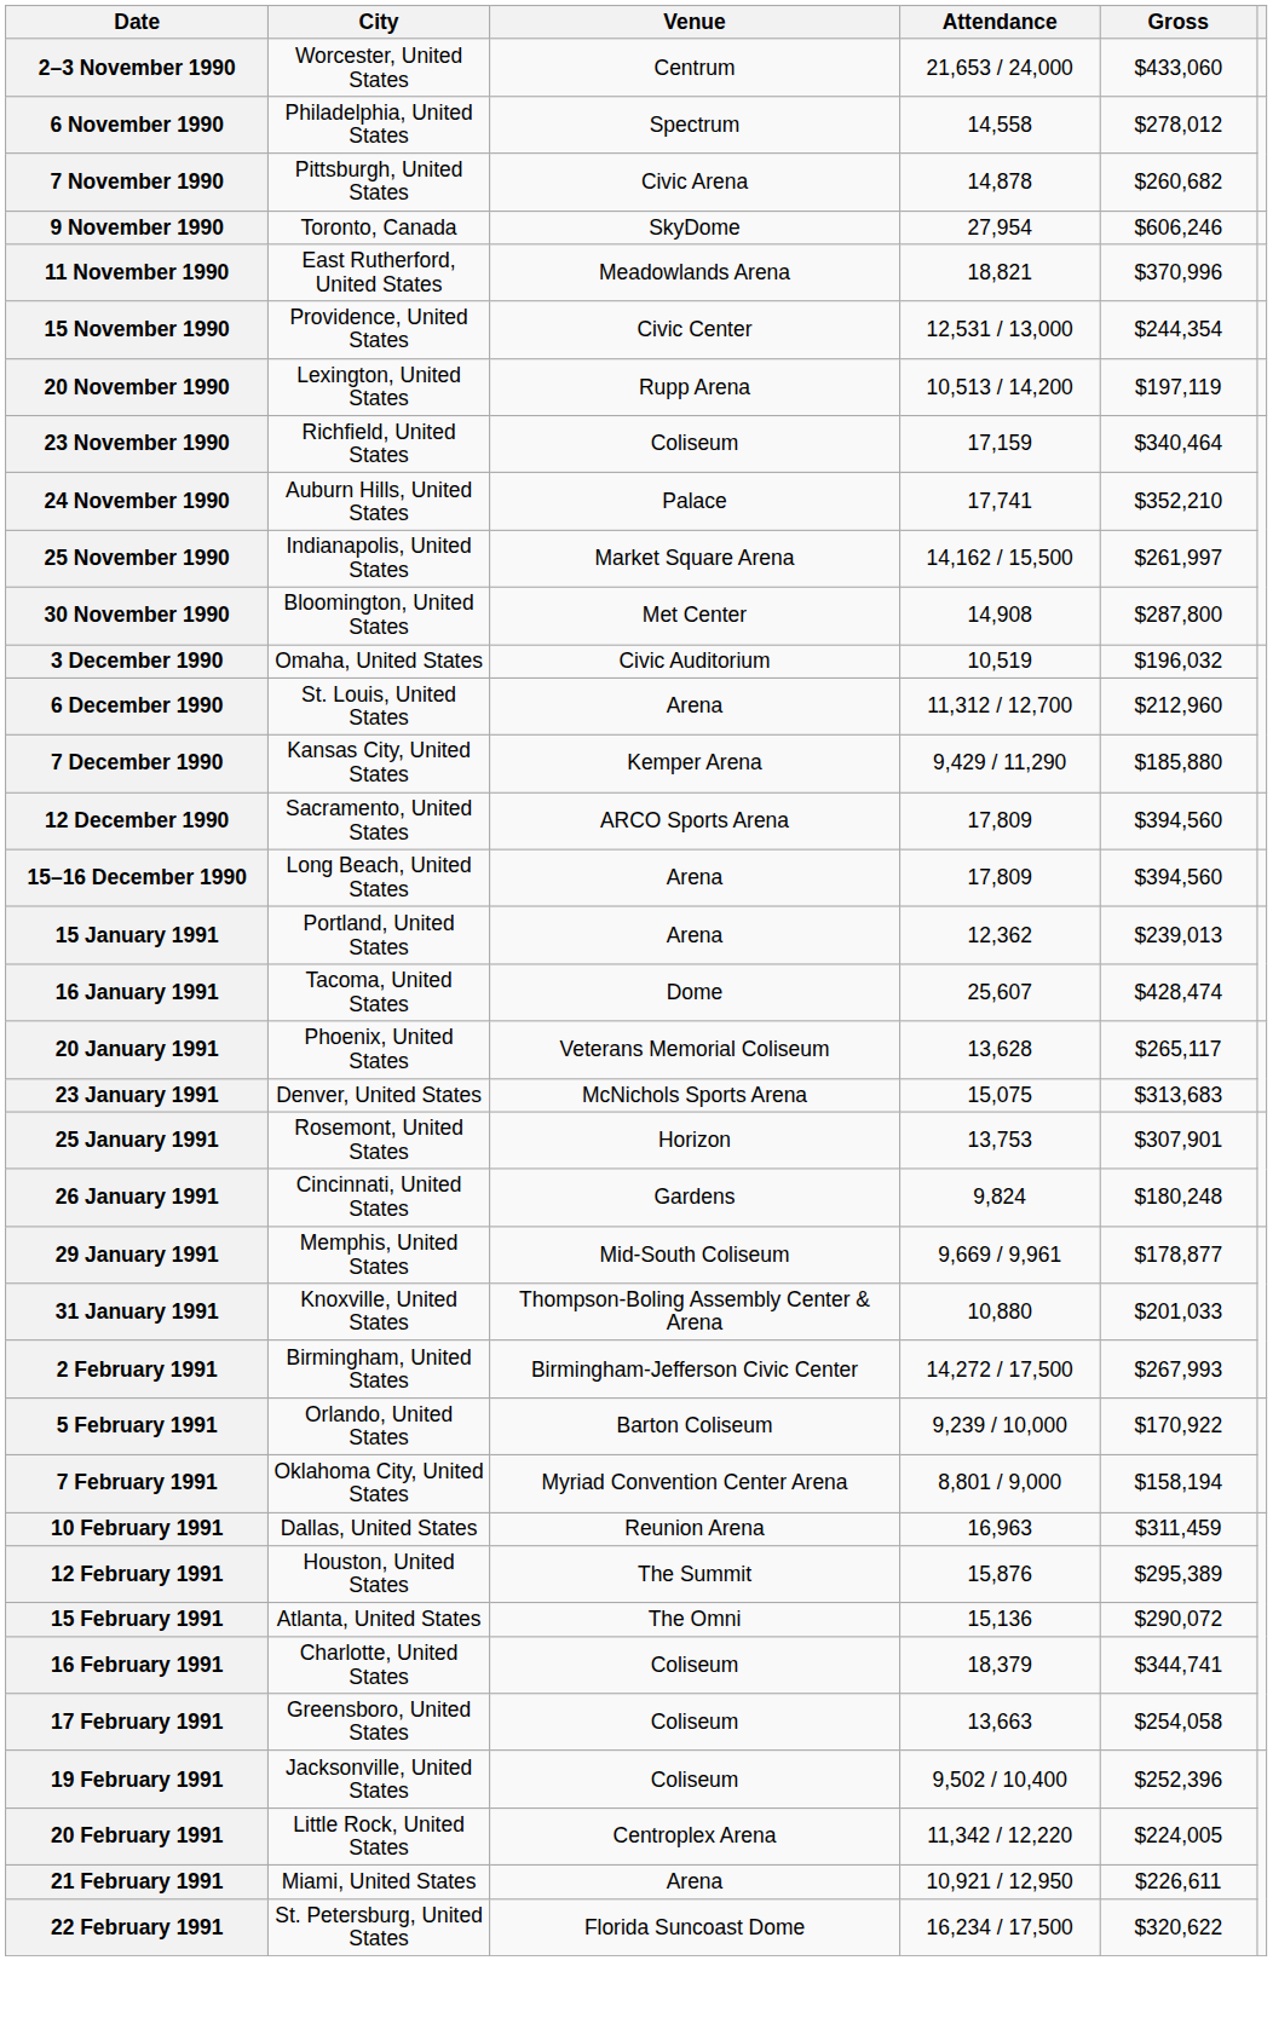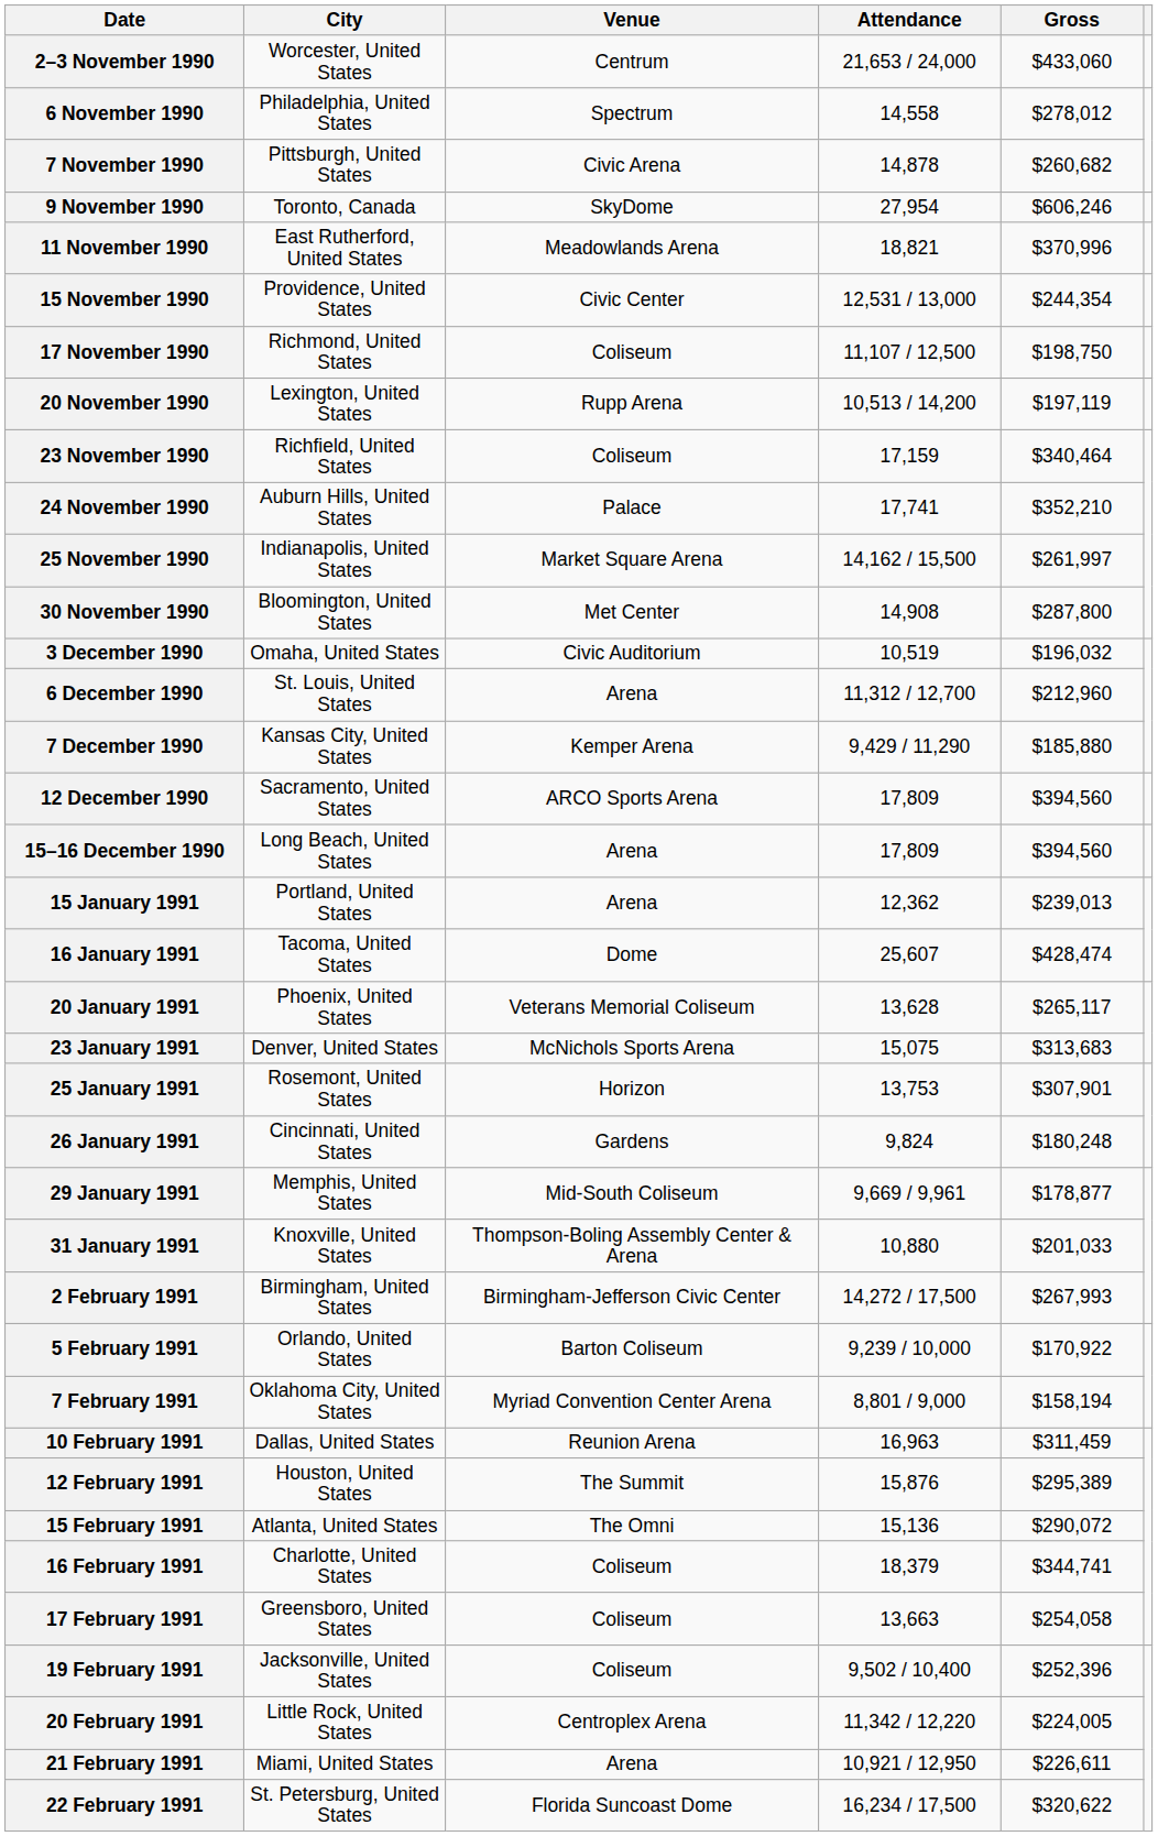+ row: 17 November 1990 | Richmond, United States | Coliseum | 11,107 / 12,500 | $198,750
